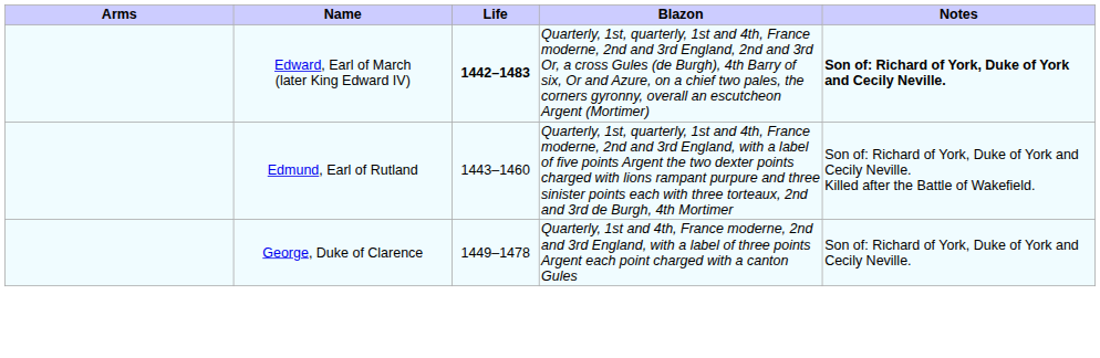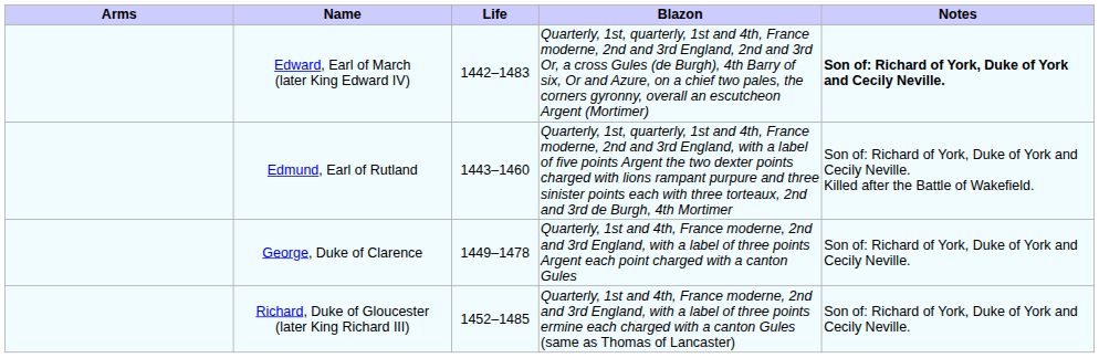Edward, Earl of March (later King Edward IV) | Life: bold -> normal
+ row: Richard, Duke of Gloucester (later King Richard III) | 1452–1485 | Quarterly, 1st and 4th, France moderne, 2nd and 3rd England, with a label of three points ermine each charged with a canton Gules (same as Thomas of Lancaster) | Son of: Richard of York, Duke of York and Cecily Neville.
